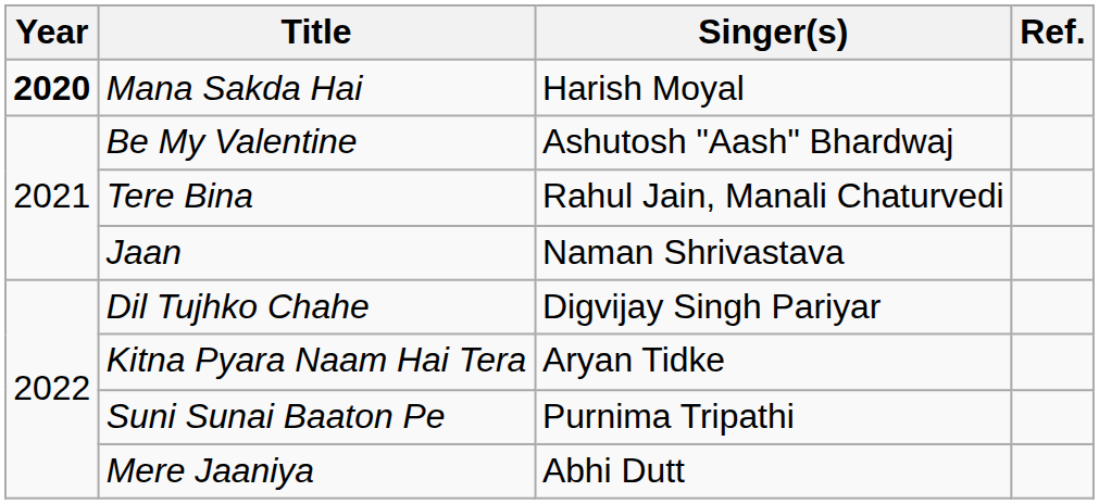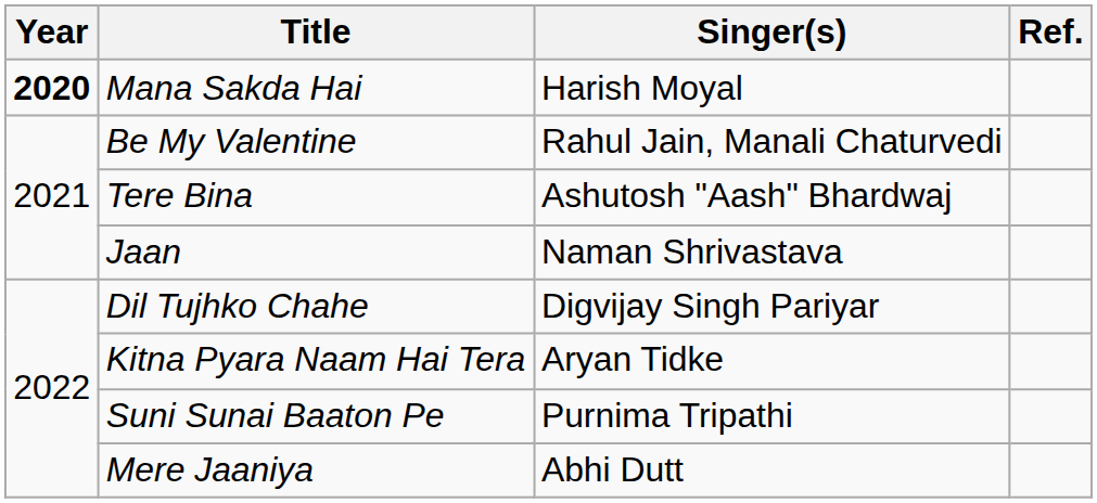Be My Valentine | Singer(s): Ashutosh "Aash" Bhardwaj -> Rahul Jain, Manali Chaturvedi
Tere Bina | Singer(s): Rahul Jain, Manali Chaturvedi -> Ashutosh "Aash" Bhardwaj
